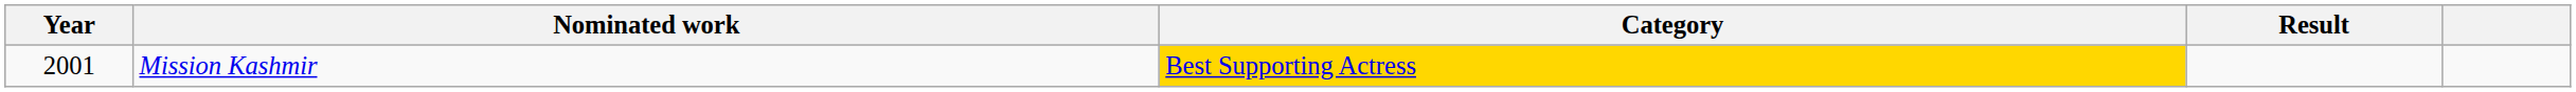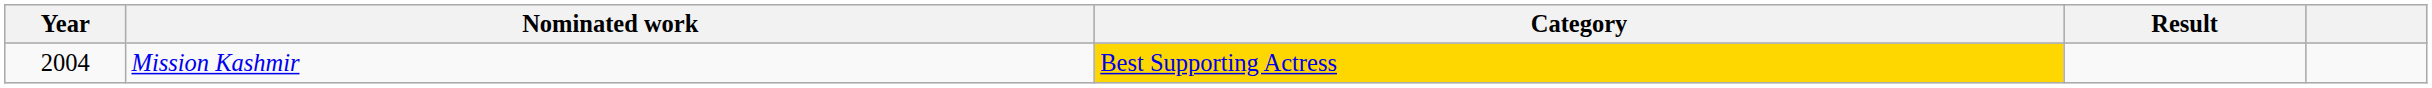Mission Kashmir | Year: 2001 -> 2004
